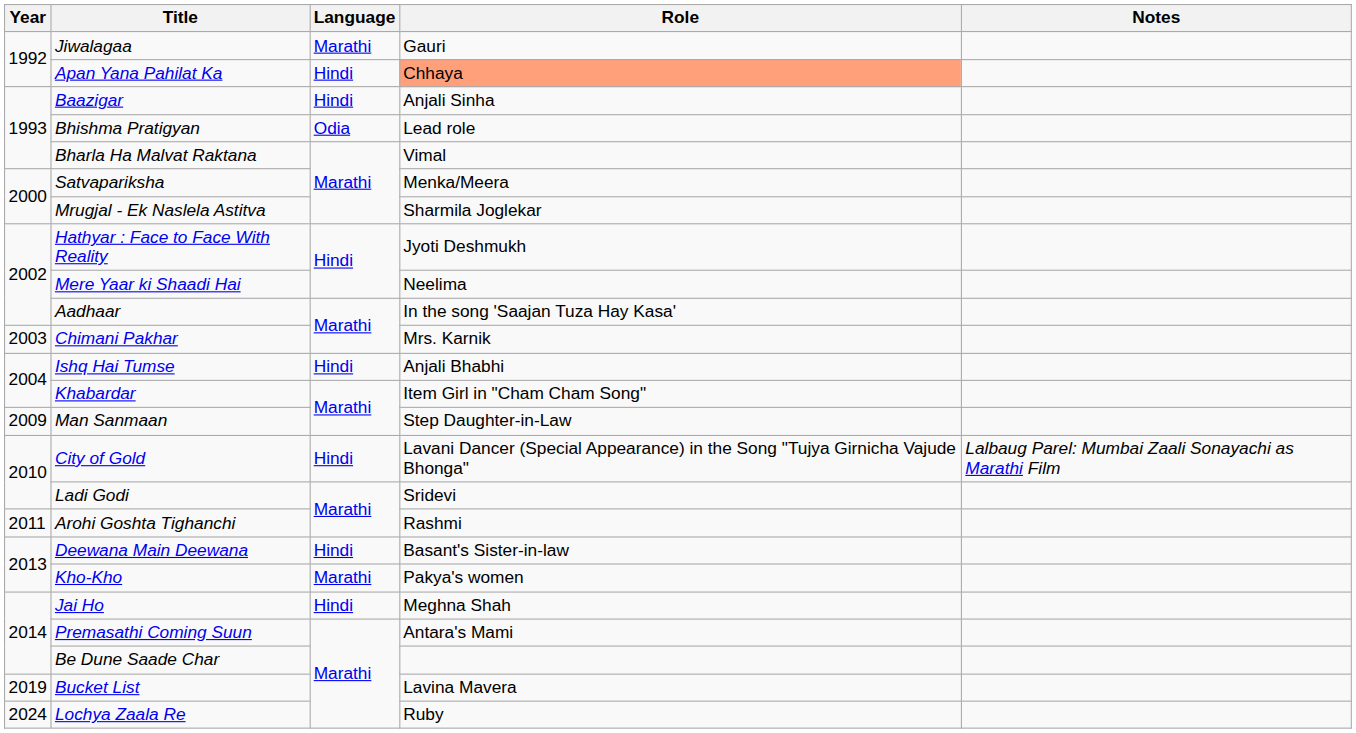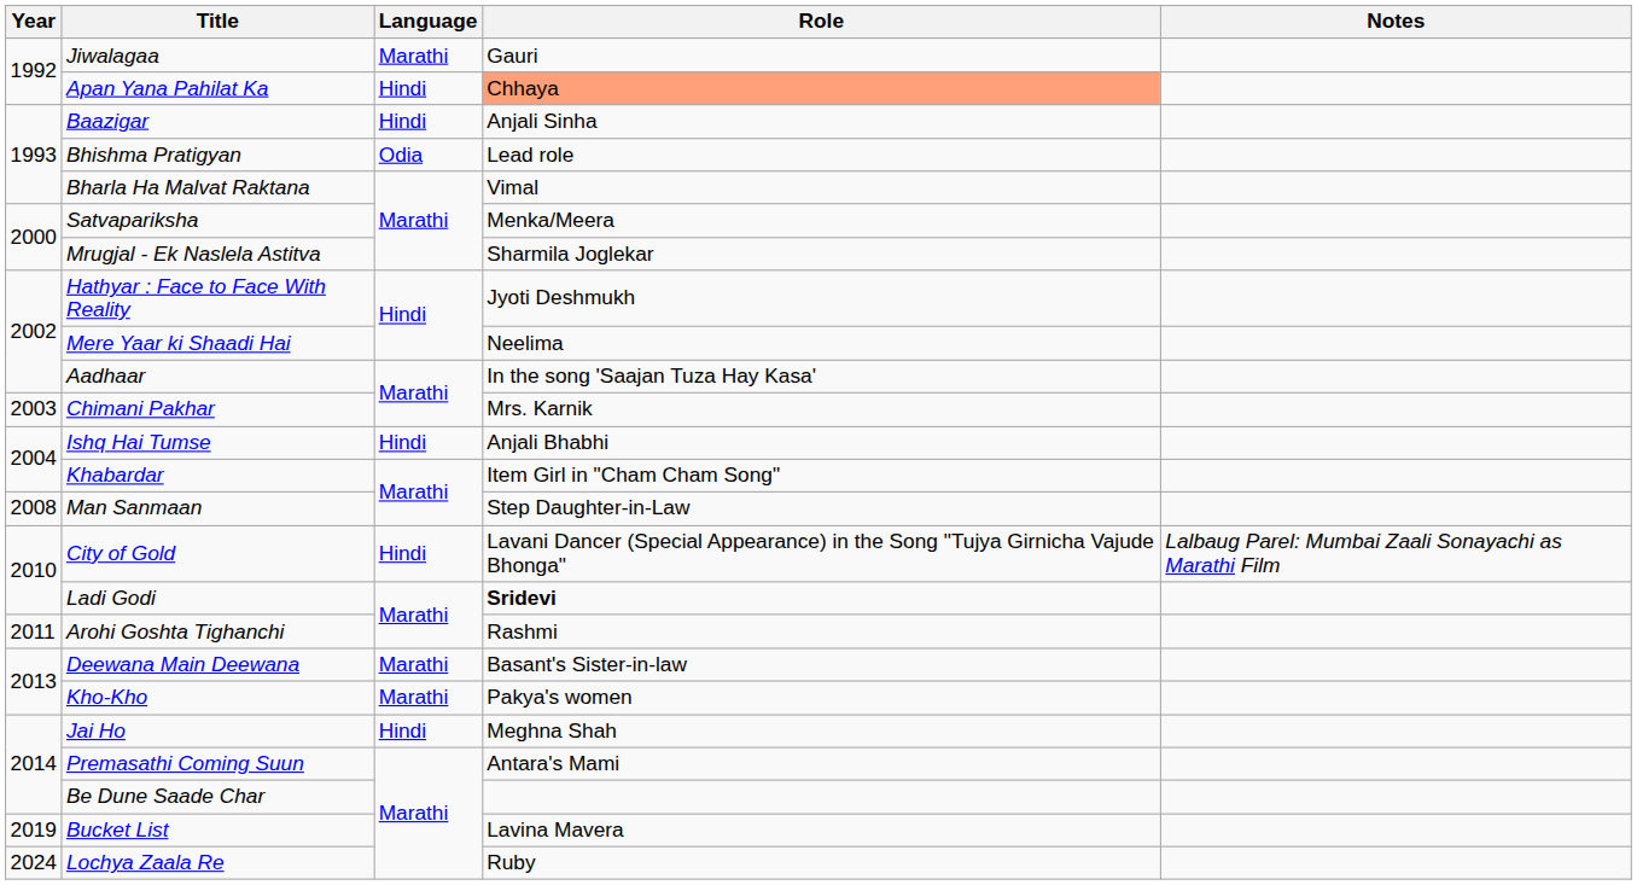Man Sanmaan | Year: 2009 -> 2008
Ladi Godi | Role: normal -> bold
Deewana Main Deewana | Language: Hindi -> Marathi
